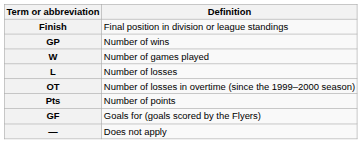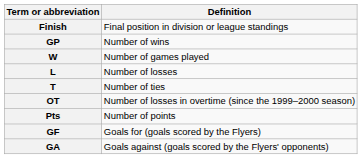+ row: T | Number of ties
+ row: GA | Goals against (goals scored by the Flyers' opponents)
- row: — | Does not apply
